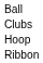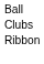- row: Hoop
